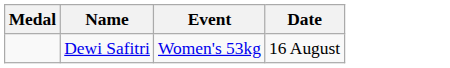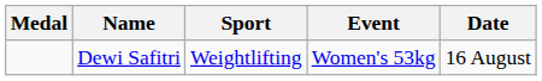+ column: Sport | Weightlifting
